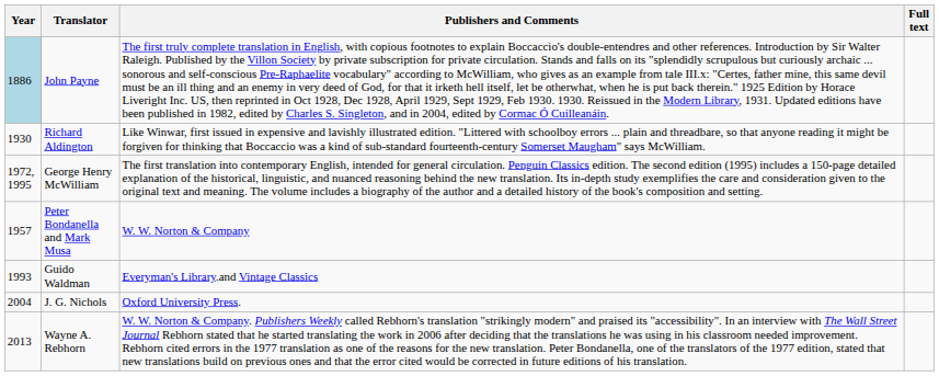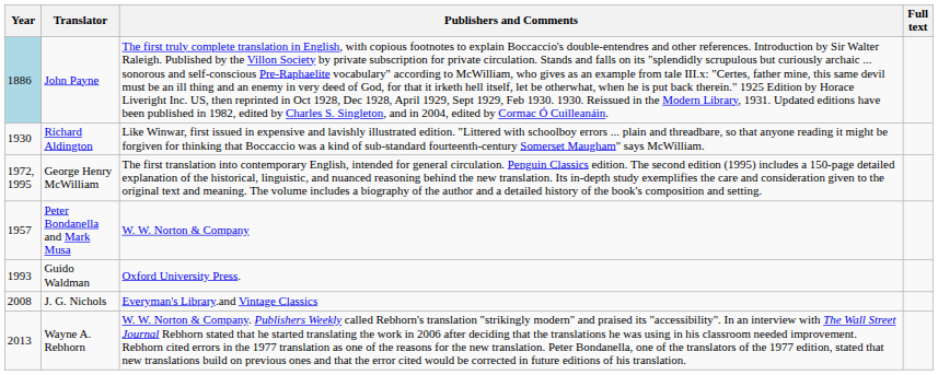Guido Waldman | Publishers and Comments: Everyman's Library.and Vintage Classics -> Oxford University Press.
J. G. Nichols | Year: 2004 -> 2008
J. G. Nichols | Publishers and Comments: Oxford University Press. -> Everyman's Library.and Vintage Classics
